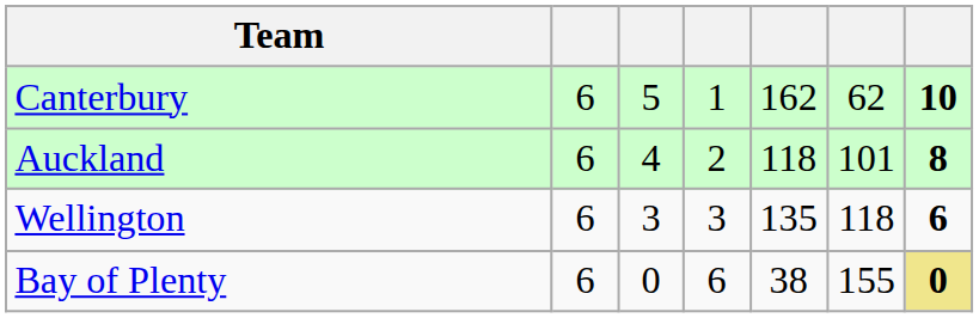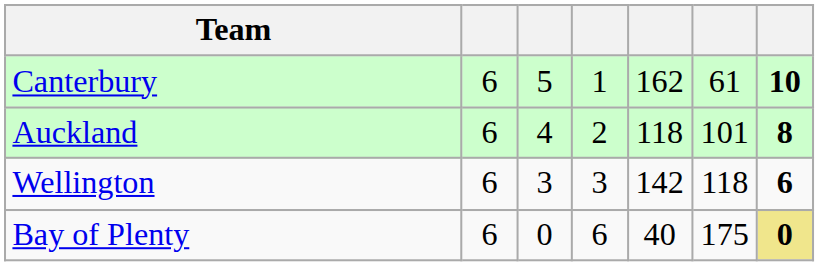Canterbury | column 6: 62 -> 61
Wellington | column 5: 135 -> 142
Bay of Plenty | column 5: 38 -> 40
Bay of Plenty | column 6: 155 -> 175
